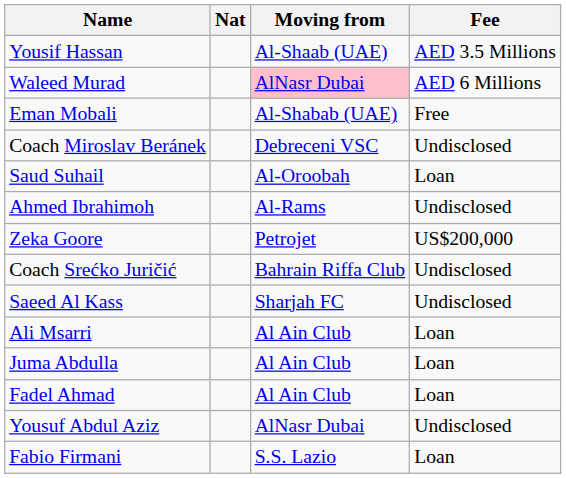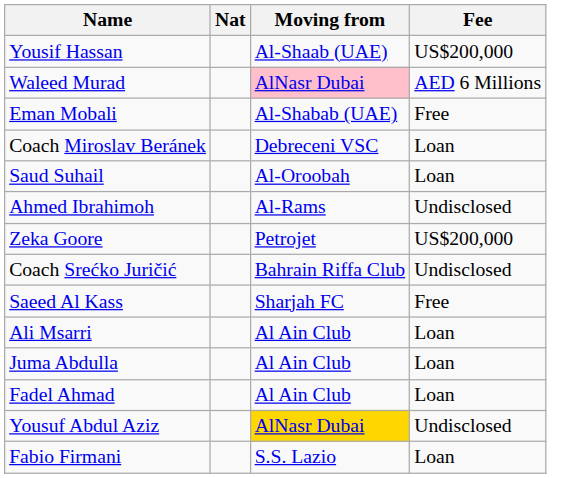Yousif Hassan | Fee: AED 3.5 Millions -> US$200,000
Coach Miroslav Beránek | Fee: Undisclosed -> Loan
Saeed Al Kass | Fee: Undisclosed -> Free
Yousuf Abdul Aziz | Moving from: no background -> gold background
